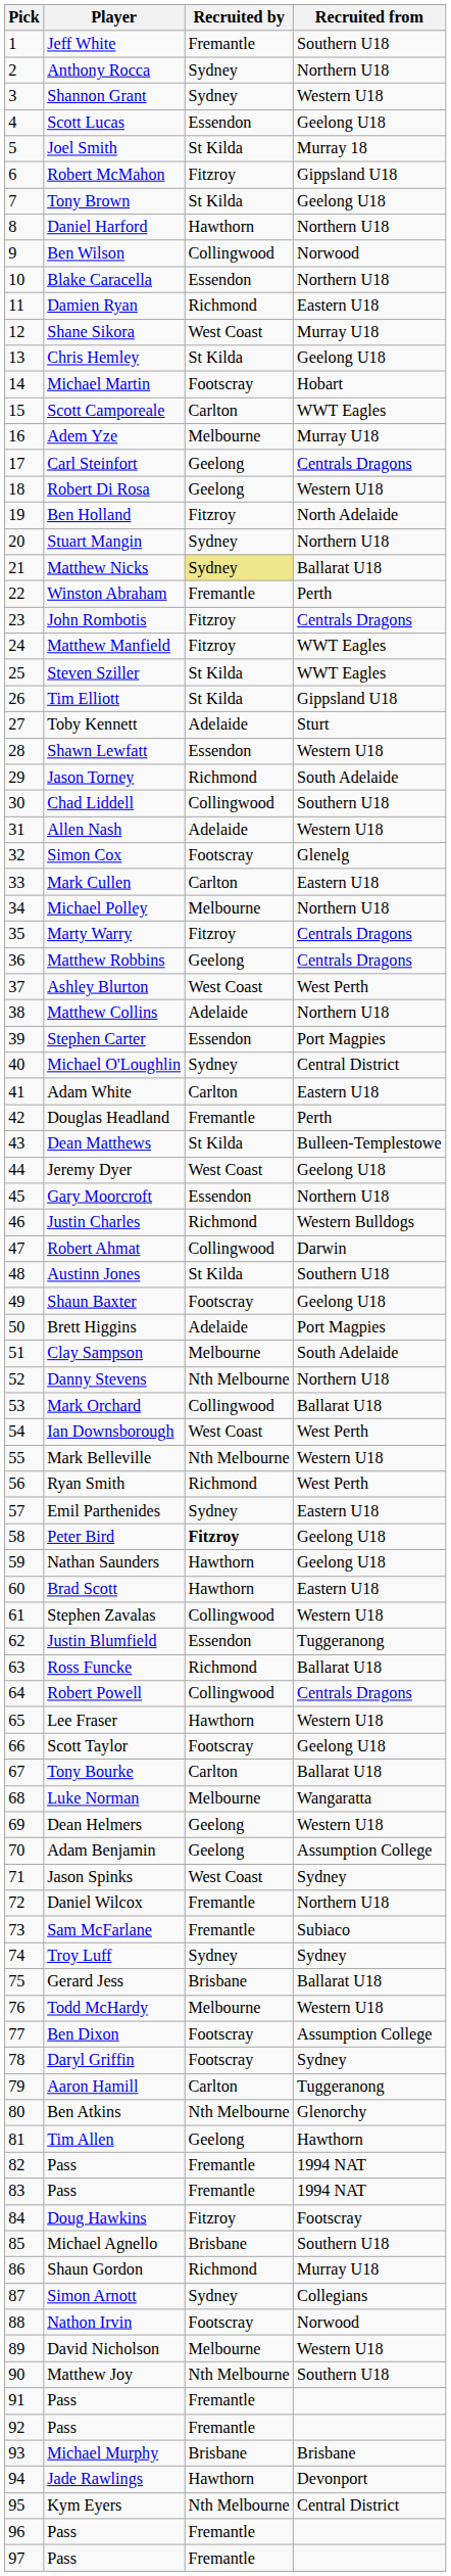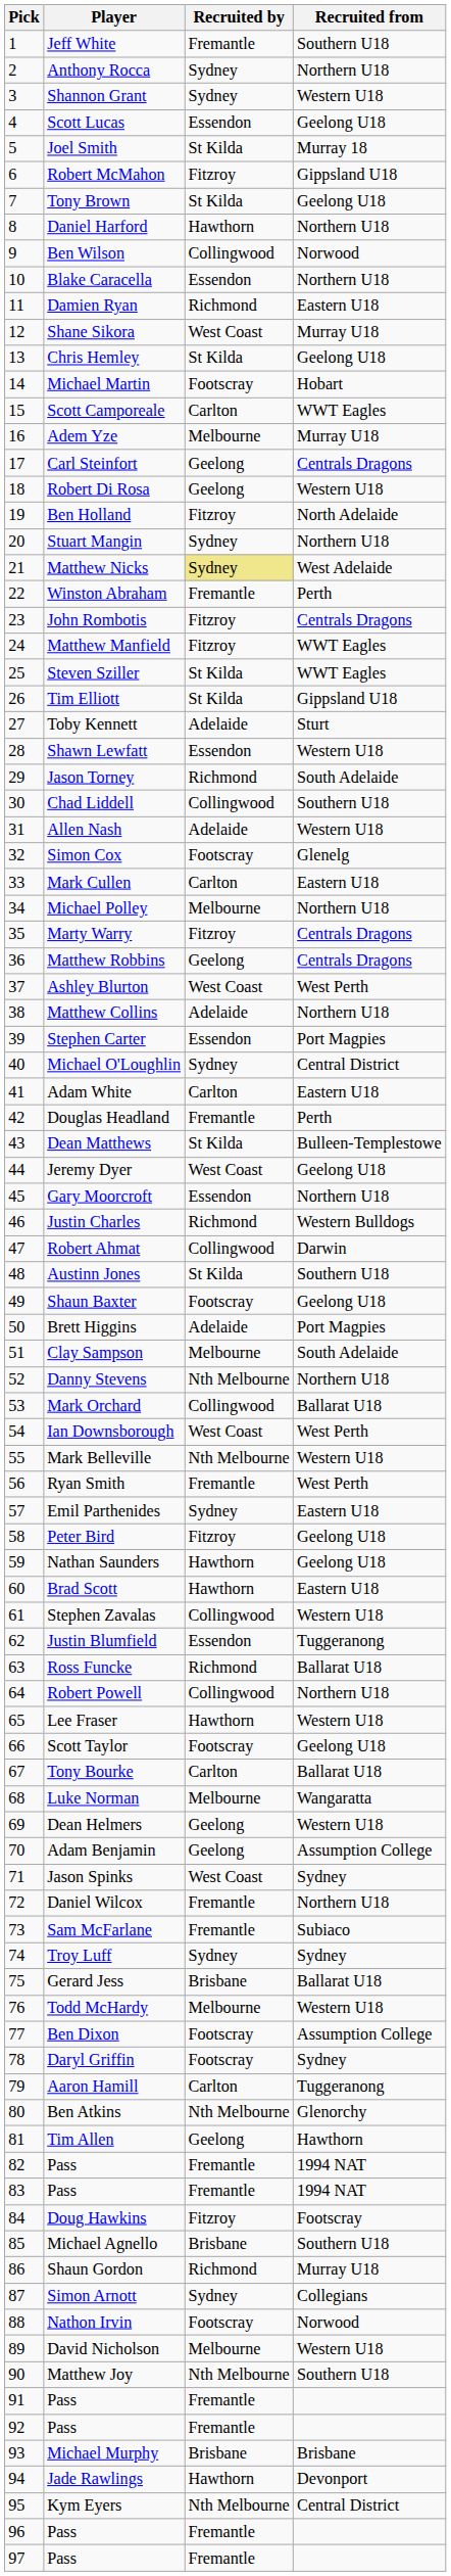Matthew Nicks | Recruited from: Ballarat U18 -> West Adelaide
Ryan Smith | Recruited by: Richmond -> Fremantle
Peter Bird | Recruited by: bold -> normal
Robert Powell | Recruited from: Centrals Dragons -> Northern U18
